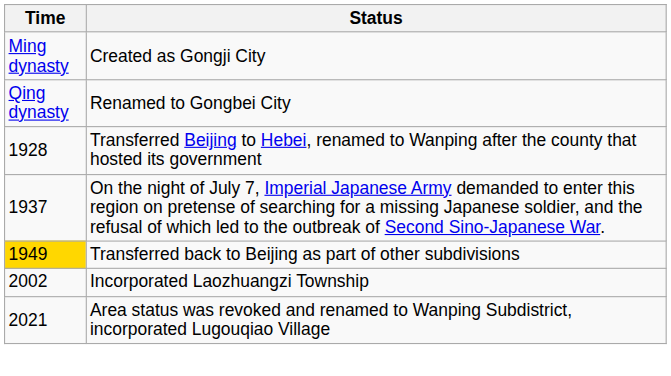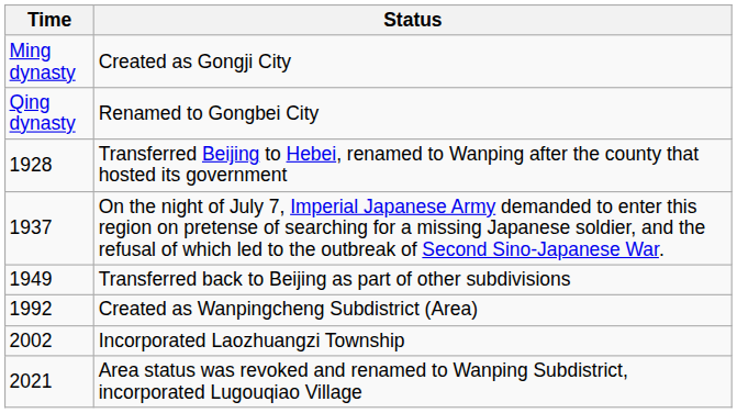Transferred back to Beijing as part of other subdivisions | Time: gold background -> no background
+ row: 1992 | Created as Wanpingcheng Subdistrict (Area)
